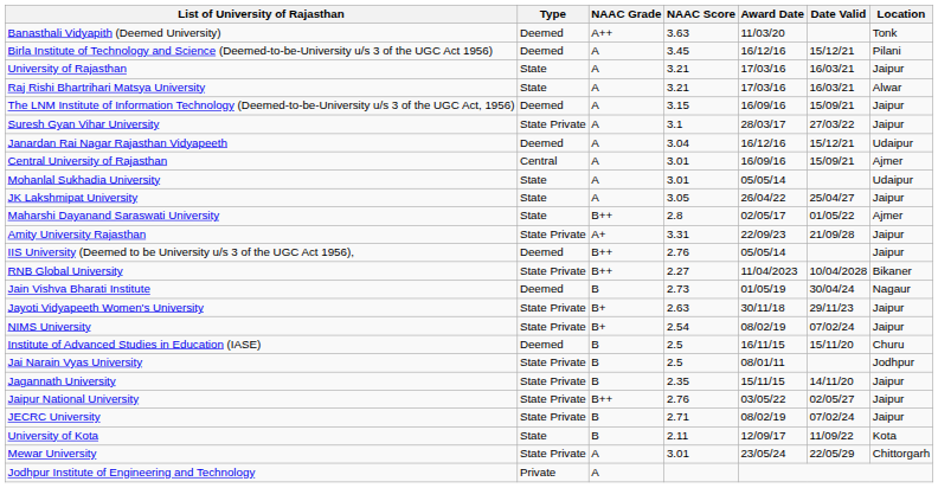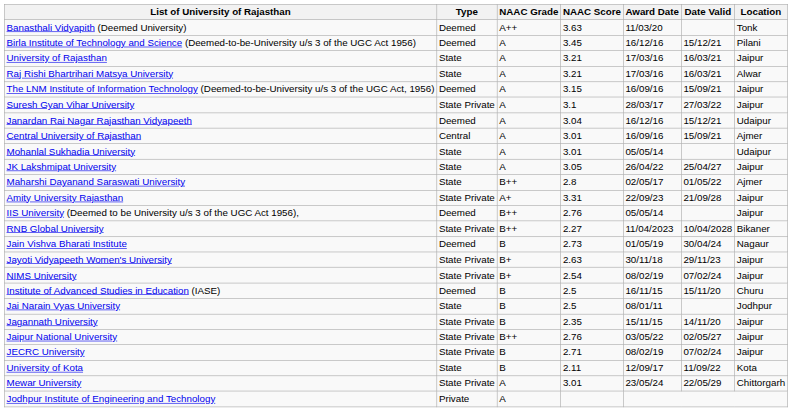Jai Narain Vyas University | Type: State Private -> State
